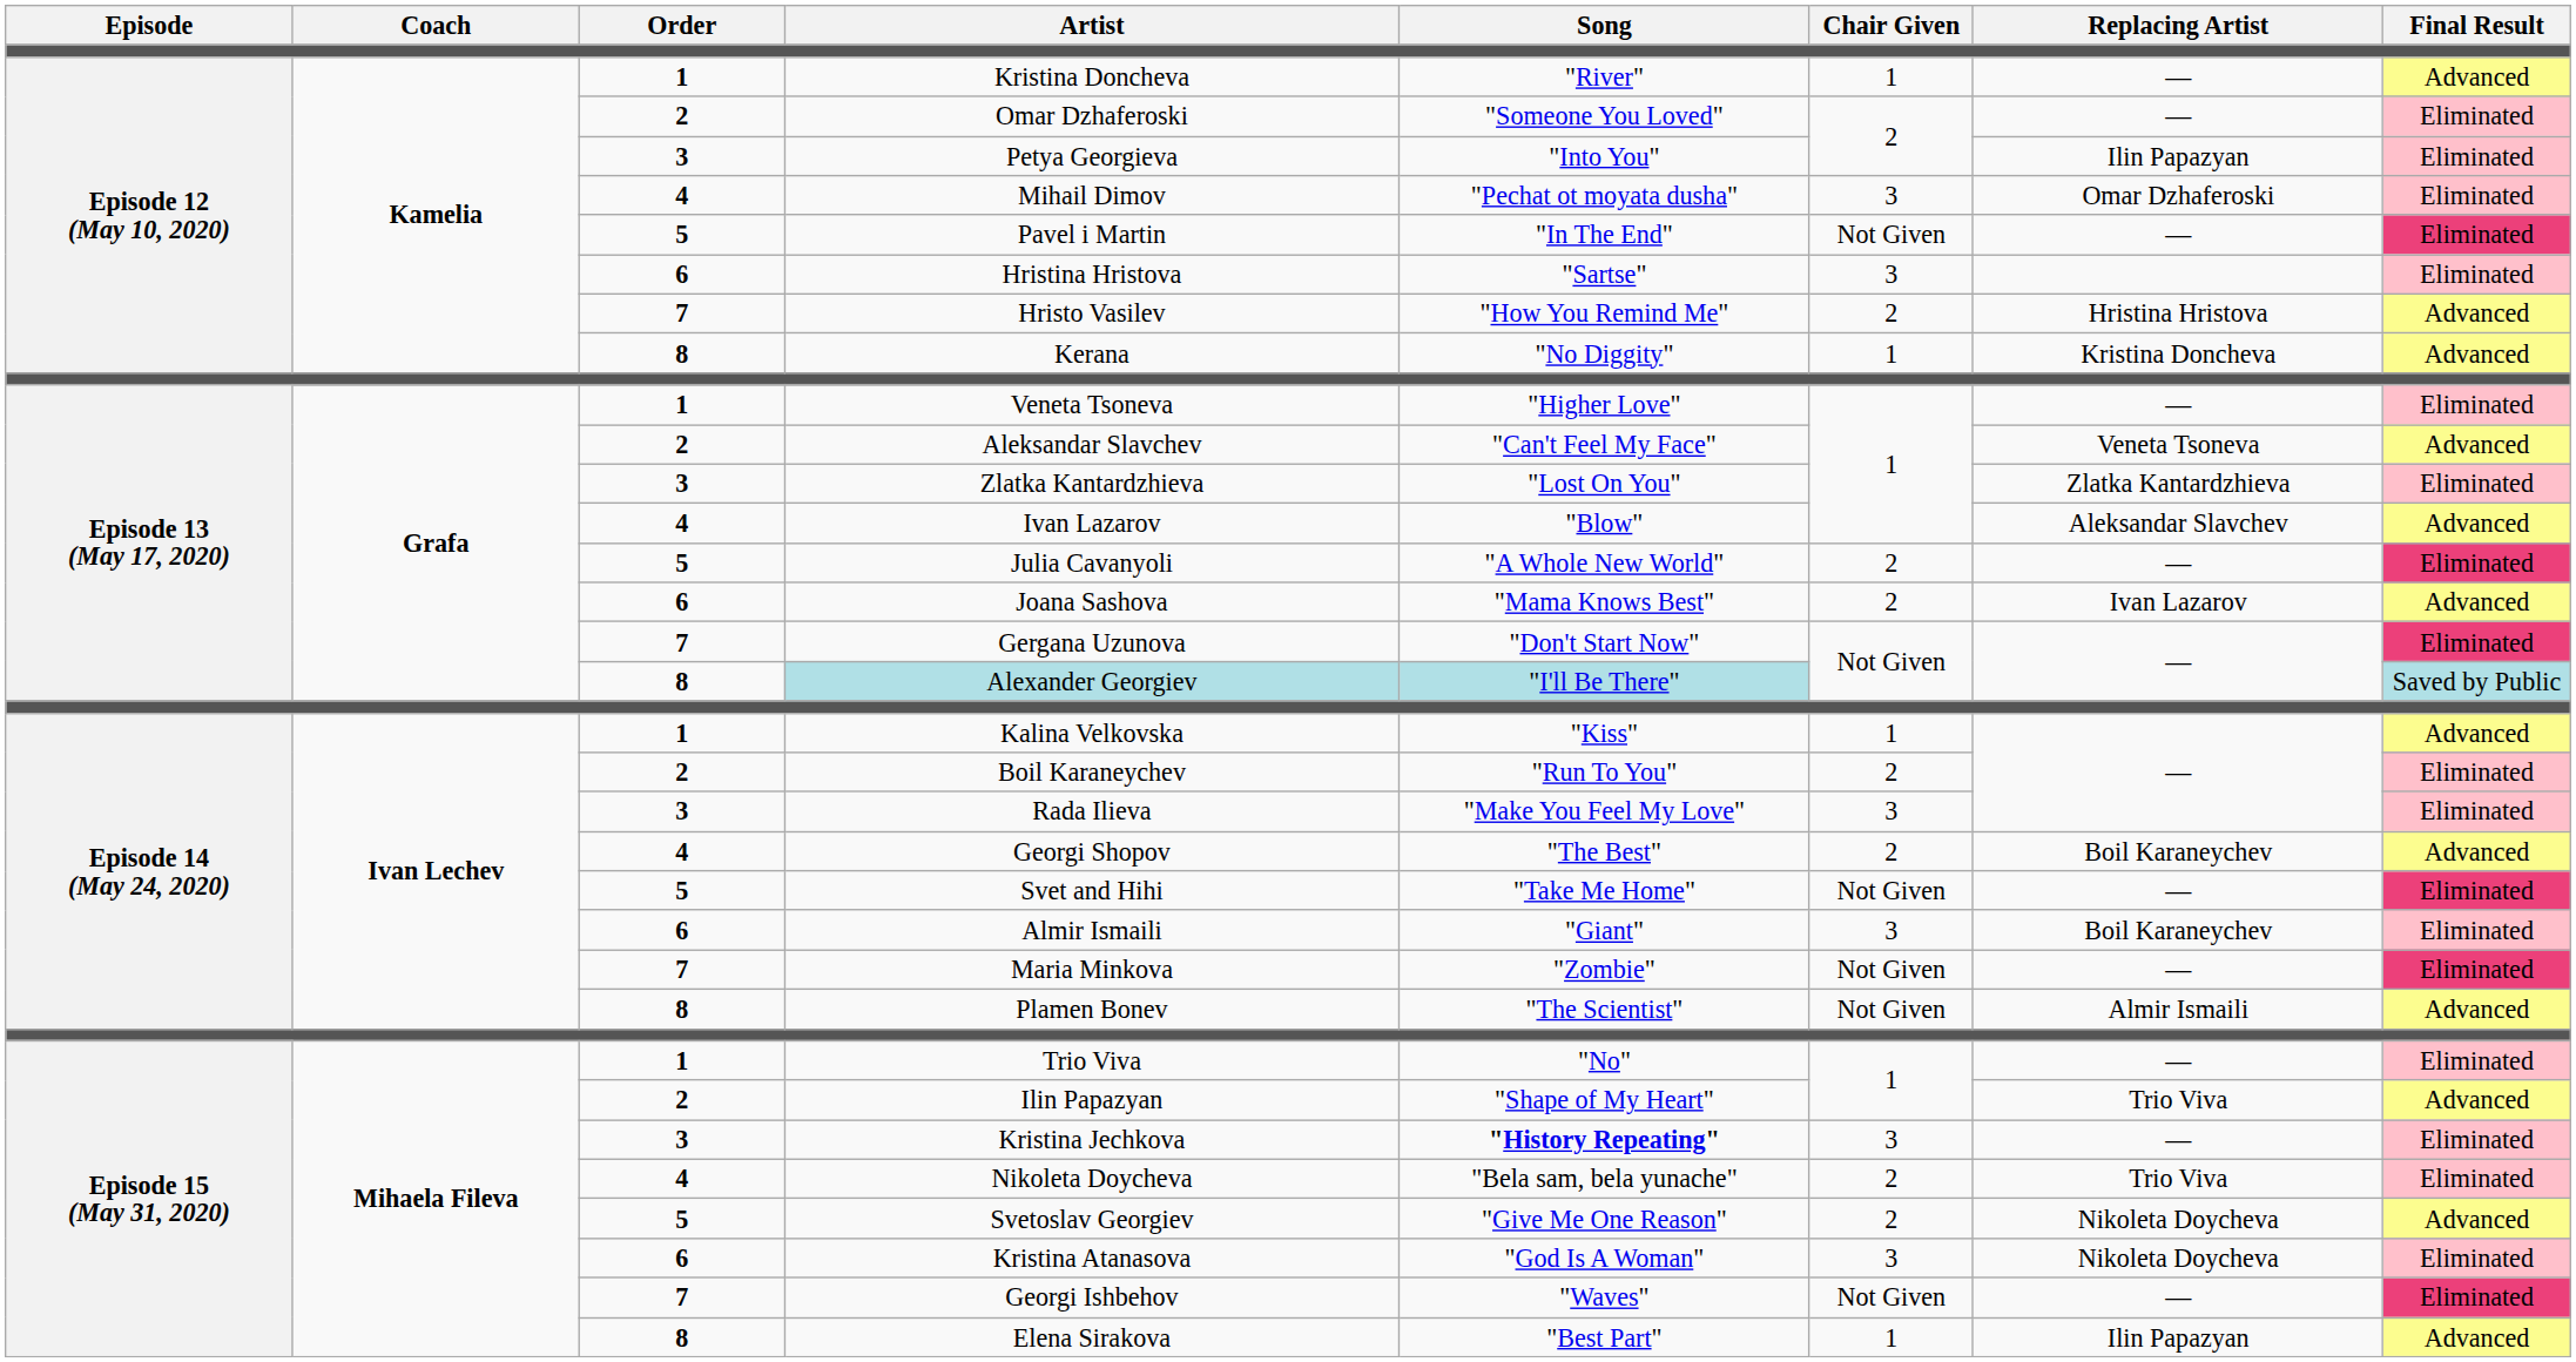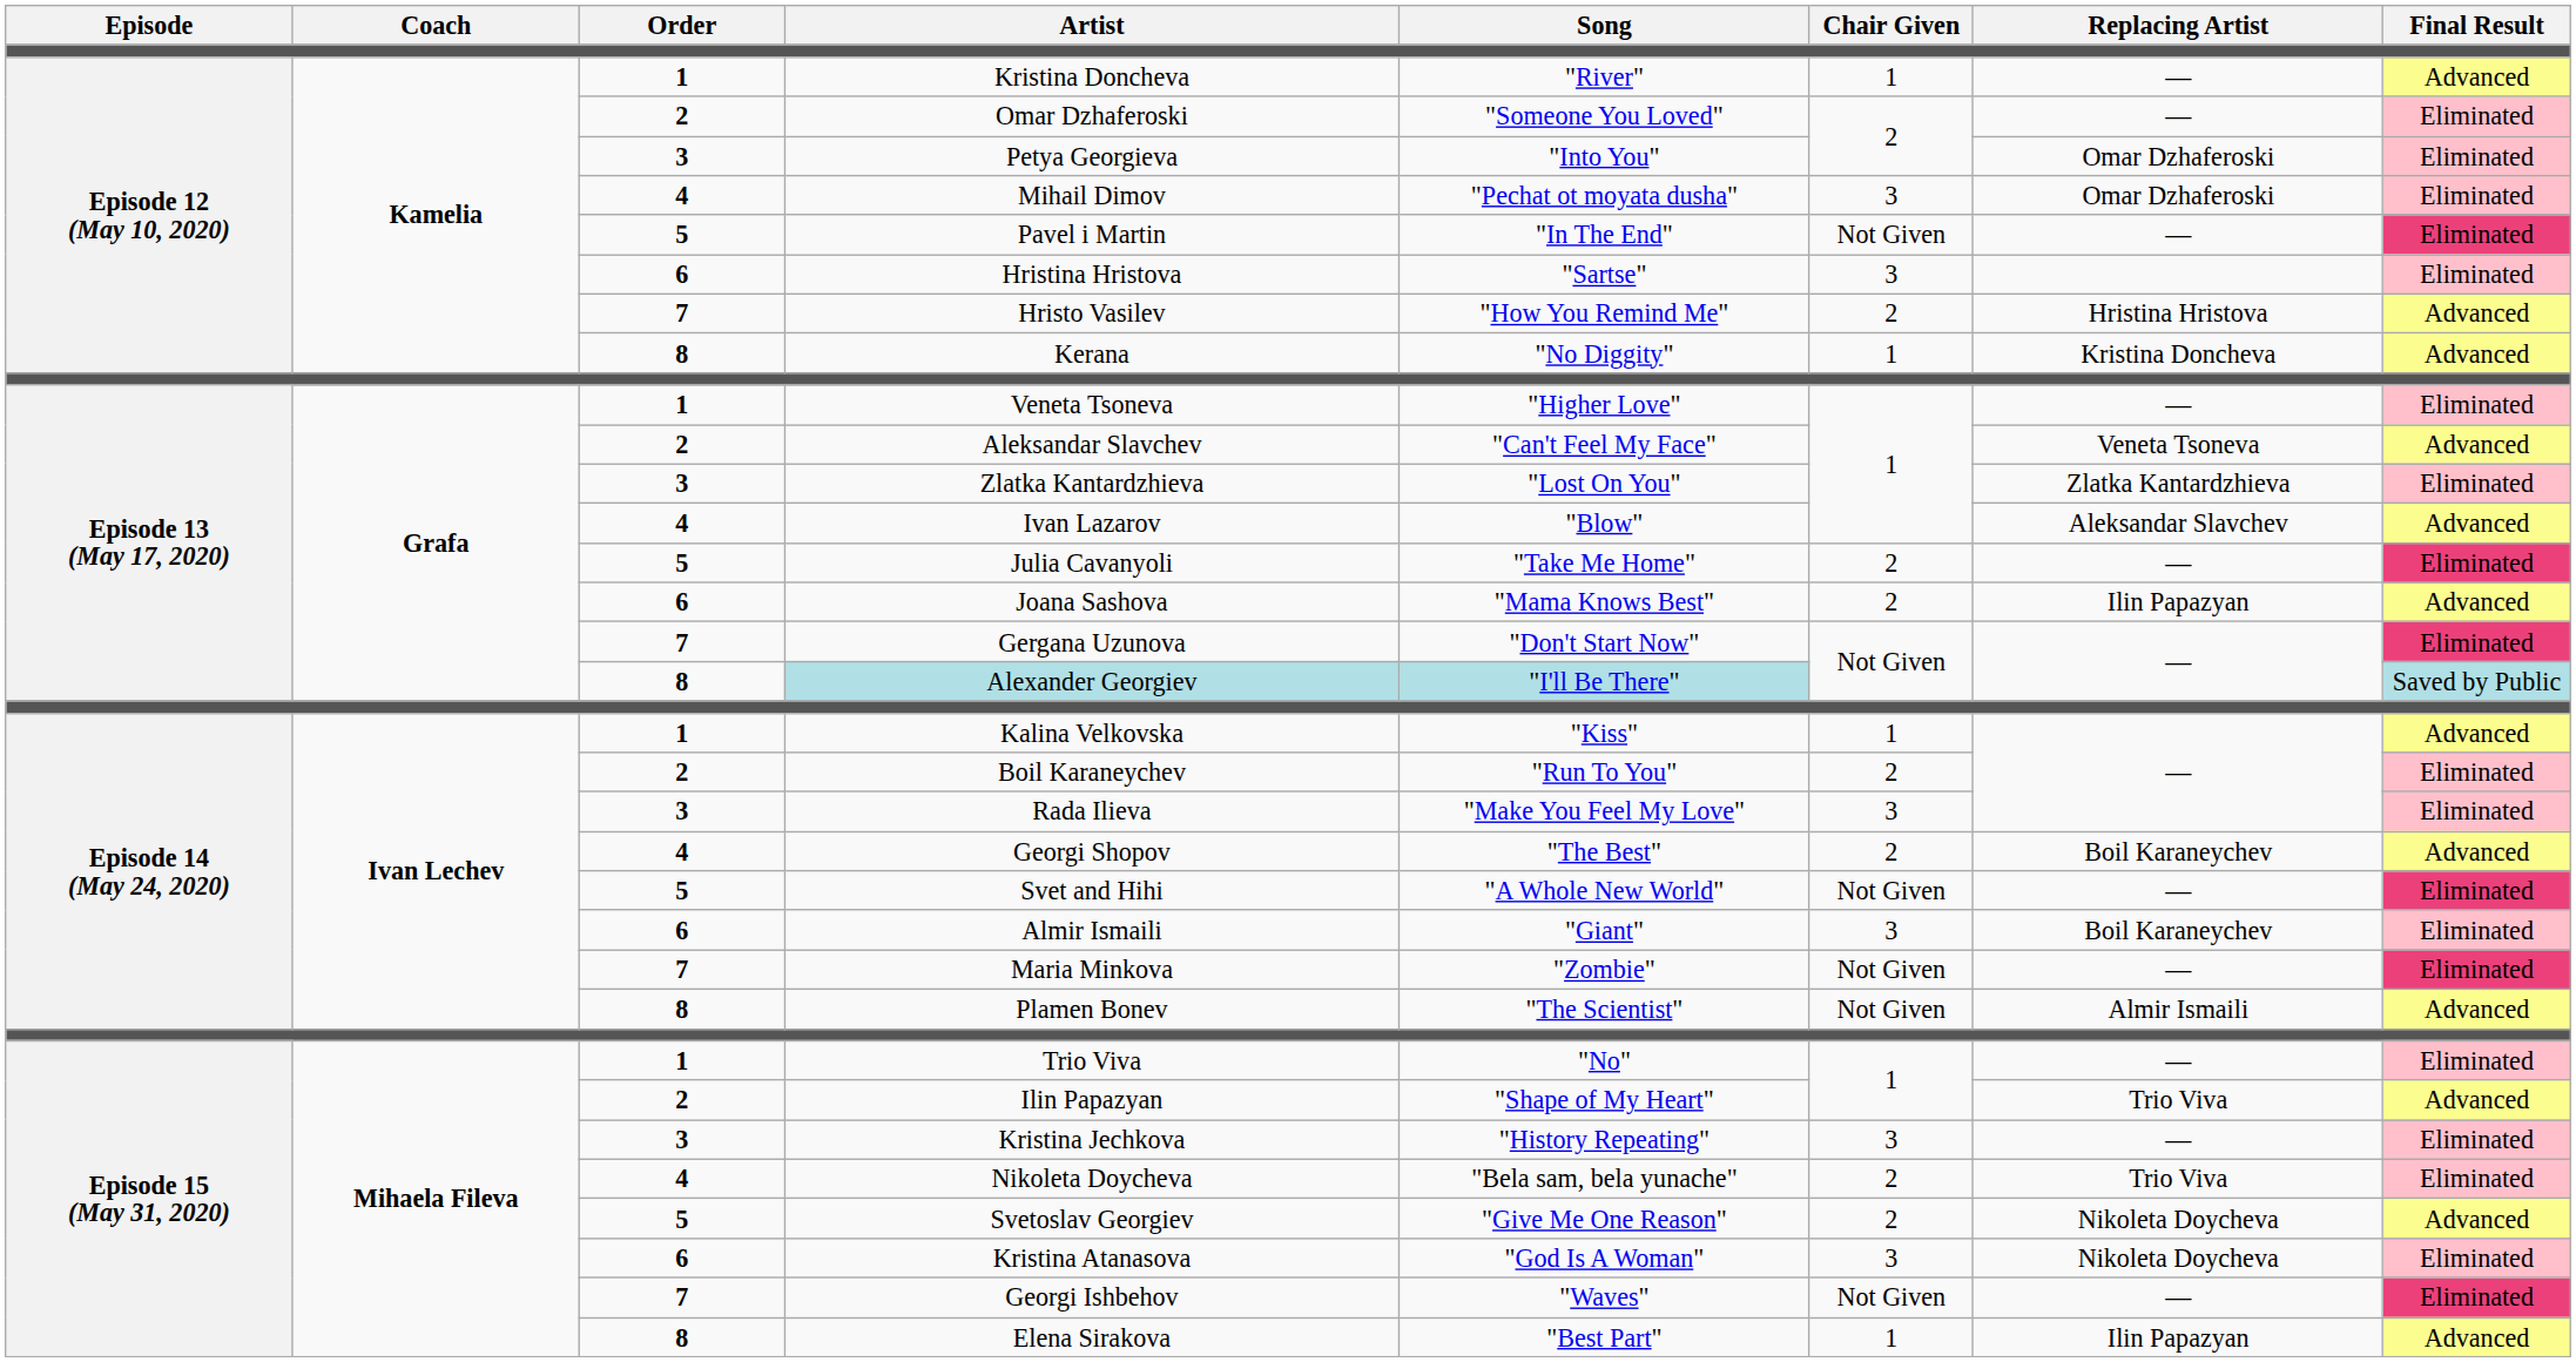Petya Georgieva | Replacing Artist: Ilin Papazyan -> Omar Dzhaferoski
Julia Cavanyoli | Song: "A Whole New World" -> "Take Me Home"
Joana Sashova | Replacing Artist: Ivan Lazarov -> Ilin Papazyan
Svet and Hihi | Song: "Take Me Home" -> "A Whole New World"
Kristina Jechkova | Song: bold -> normal
